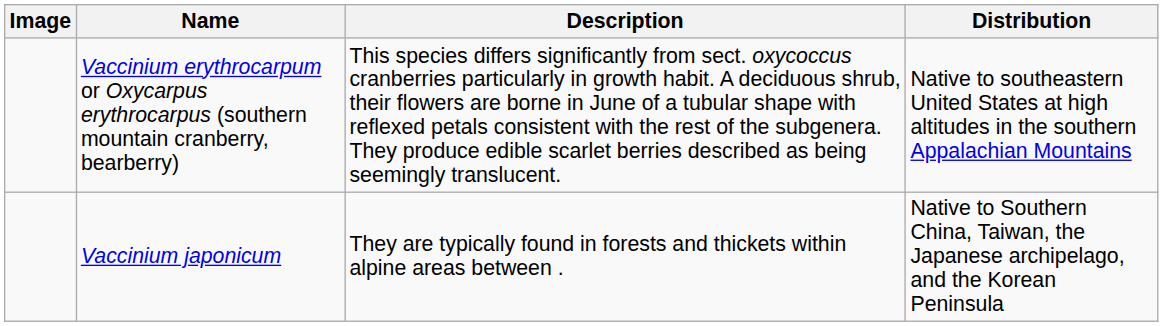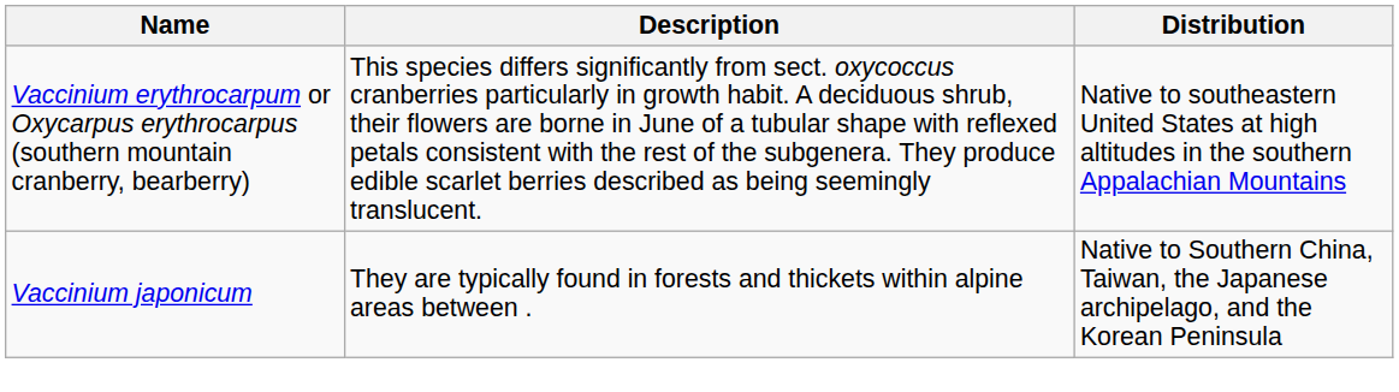- column: Image
